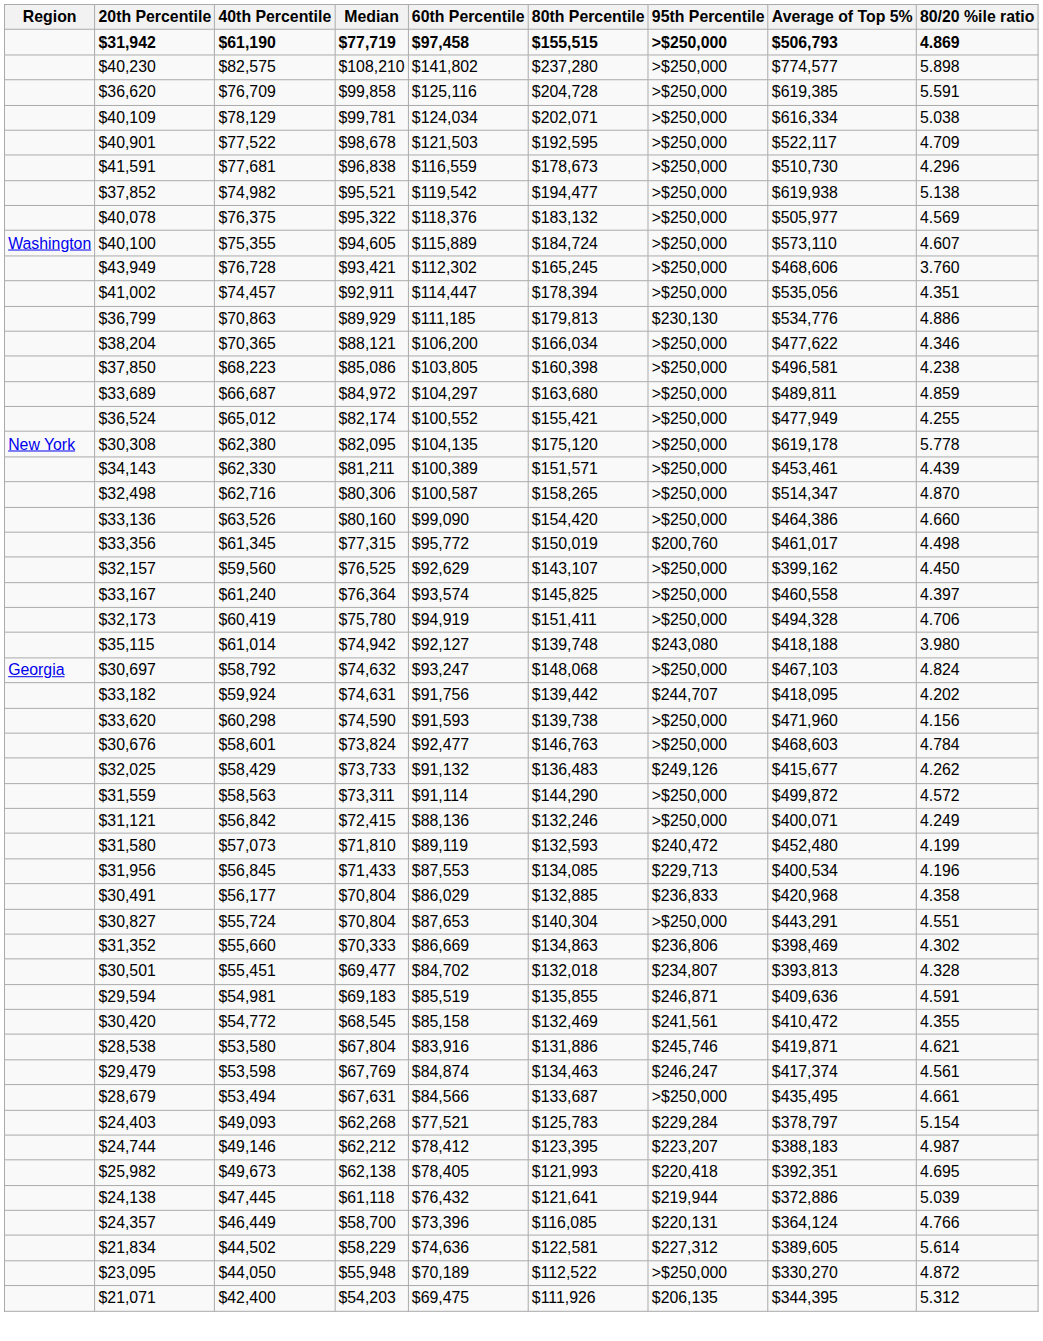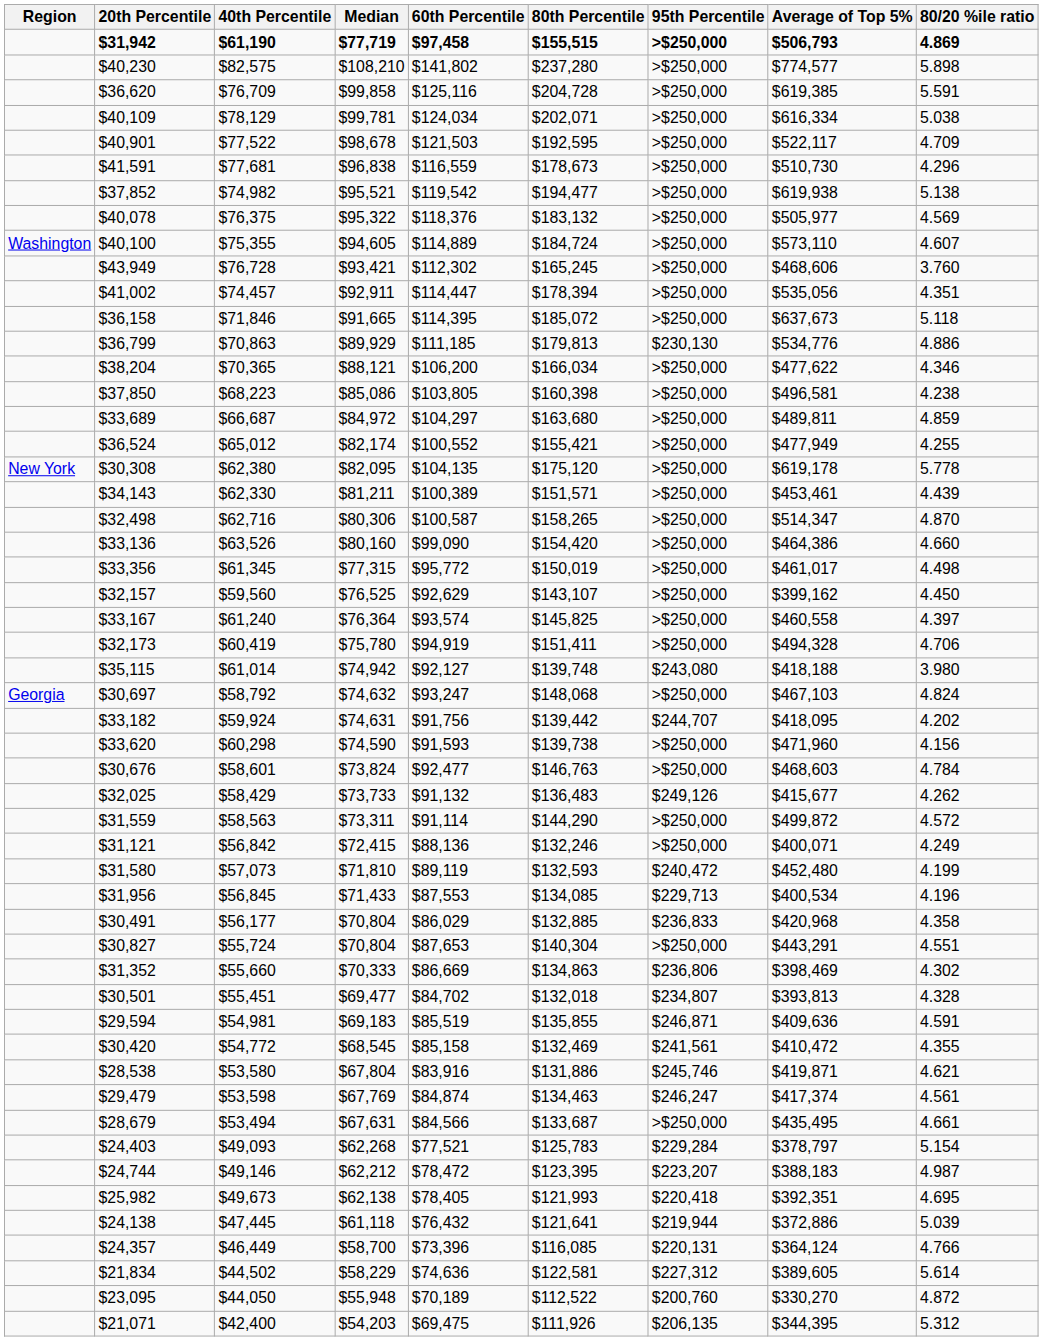$40,100 | 60th Percentile: $115,889 -> $114,889
+ row: $36,158 | $71,846 | $91,665 | $114,395 | $185,072 | >$250,000 | $637,673 | 5.118
$33,356 | 95th Percentile: $200,760 -> >$250,000
$24,744 | 60th Percentile: $78,412 -> $78,472
$23,095 | 95th Percentile: >$250,000 -> $200,760
